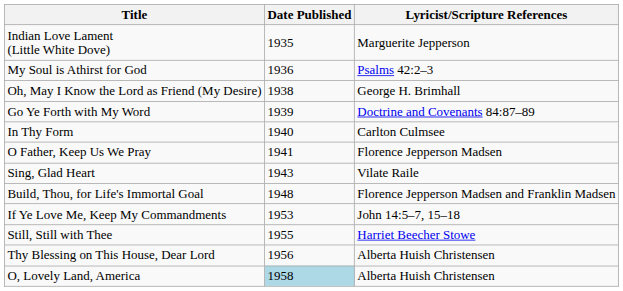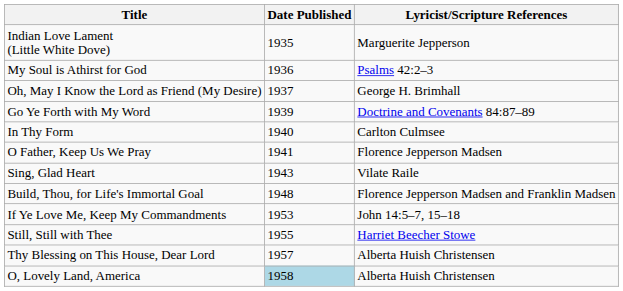Oh, May I Know the Lord as Friend (My Desire) | Date Published: 1938 -> 1937
Thy Blessing on This House, Dear Lord | Date Published: 1956 -> 1957
